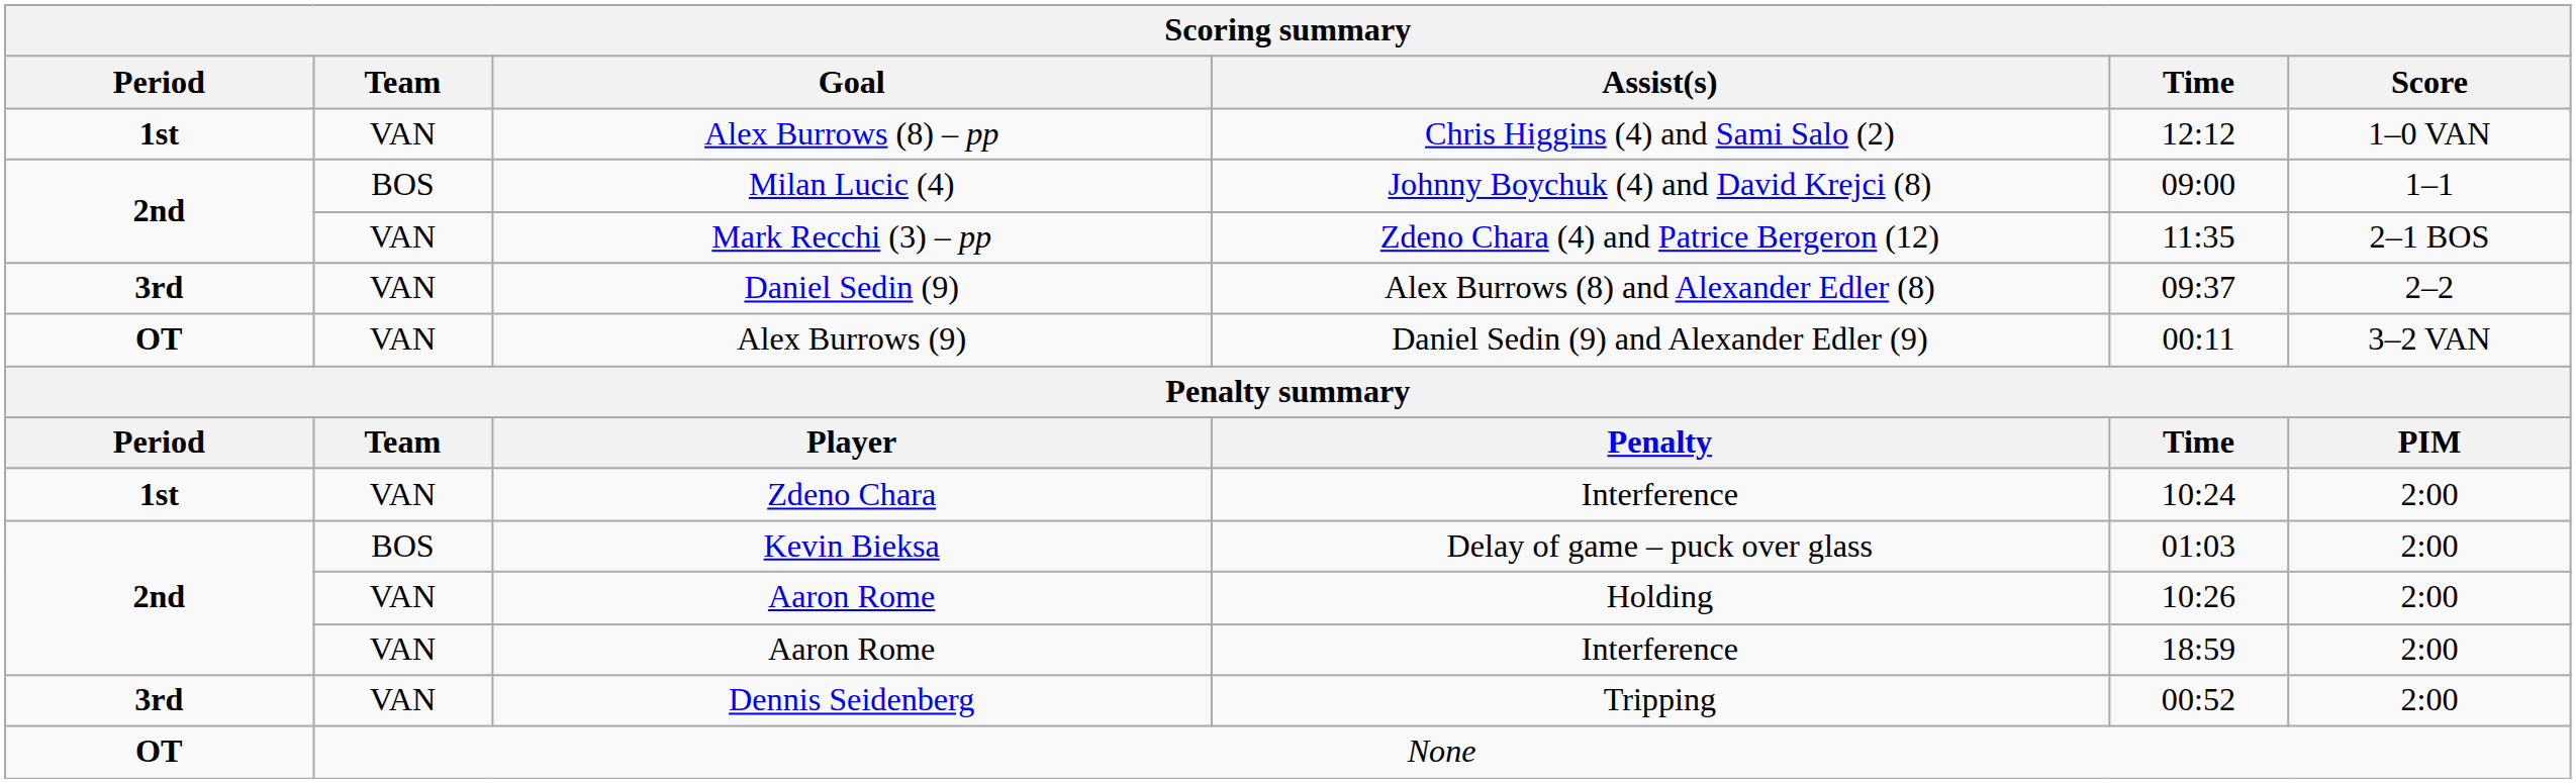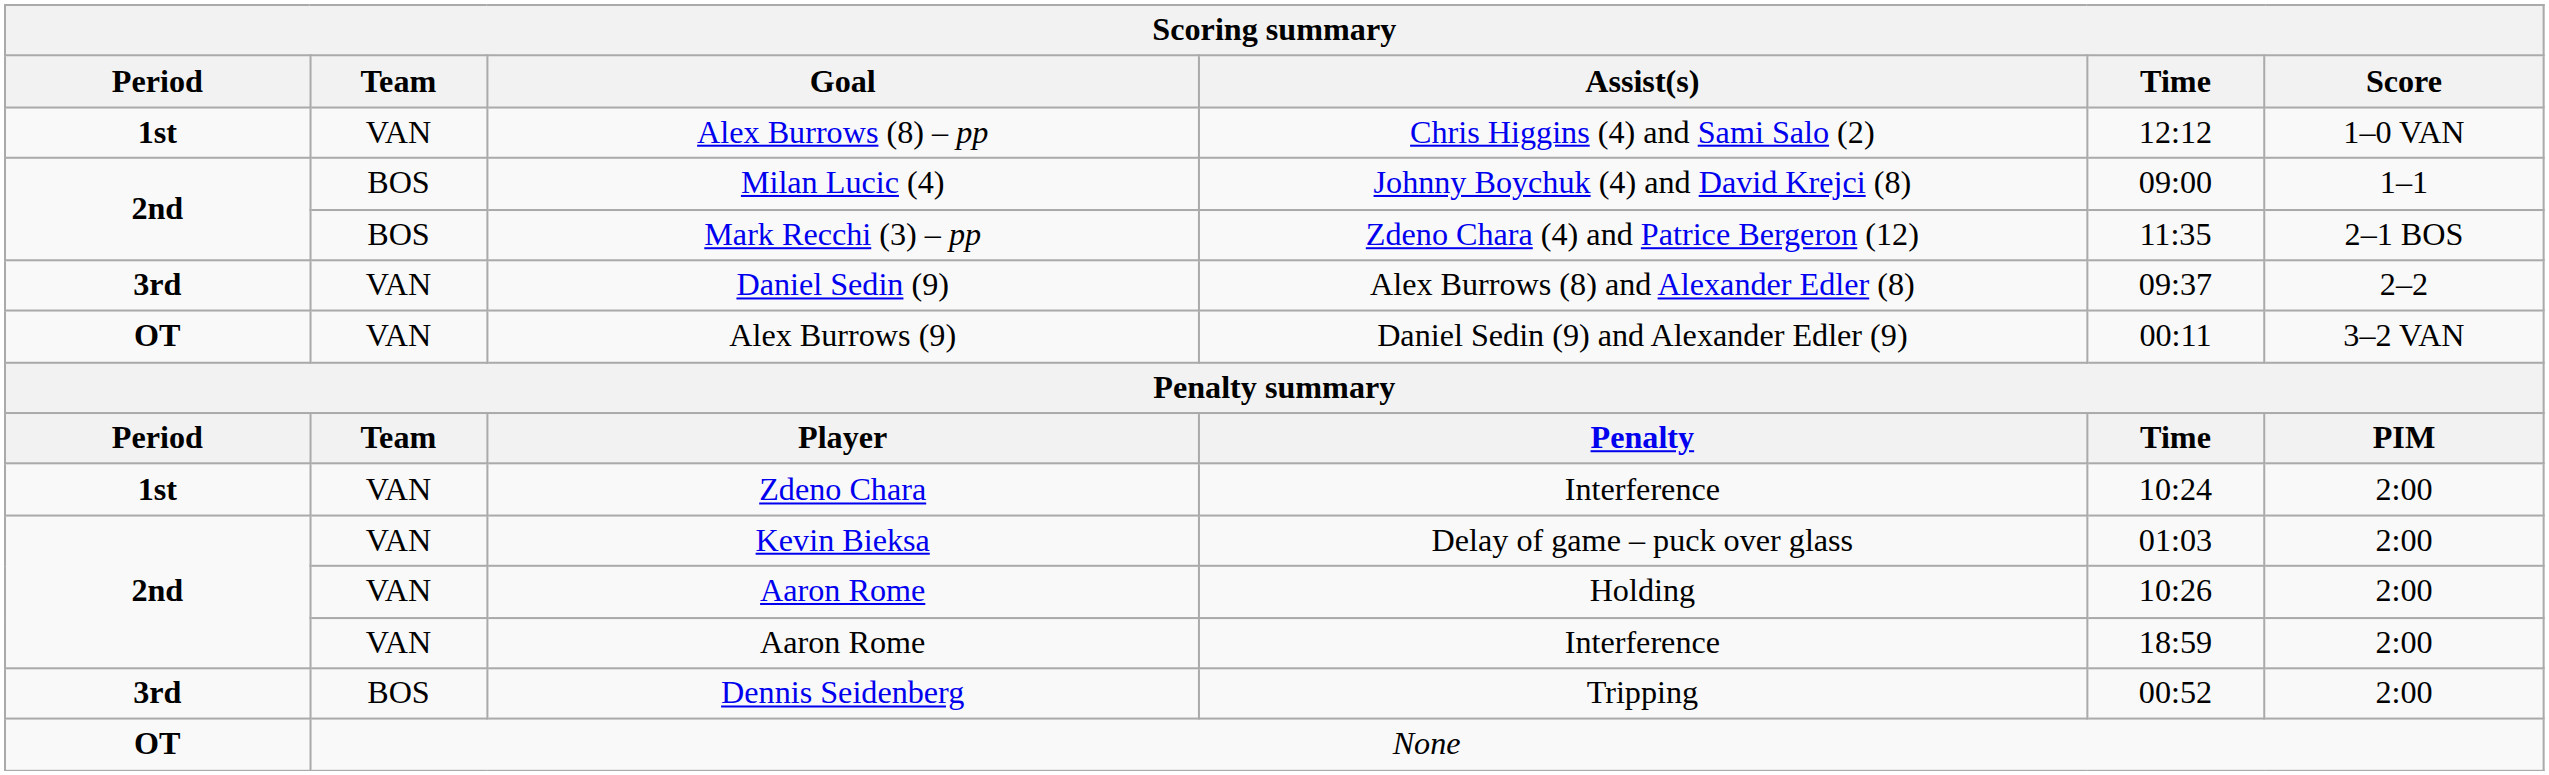Mark Recchi (3) – pp | Team: VAN -> BOS
Kevin Bieksa | Team: BOS -> VAN
Dennis Seidenberg | Team: VAN -> BOS
